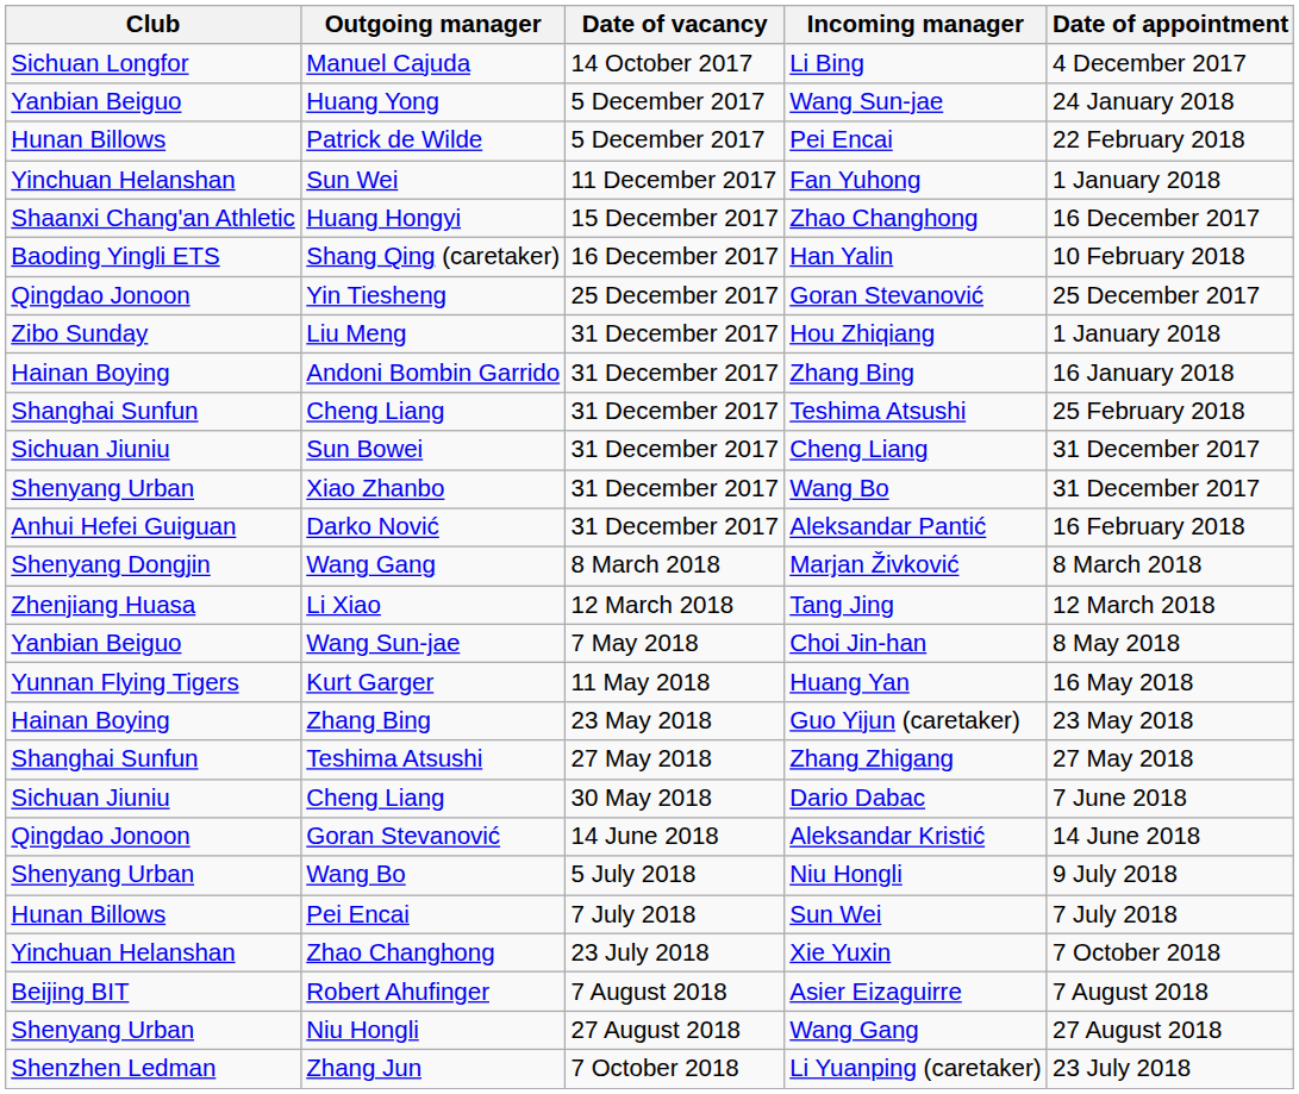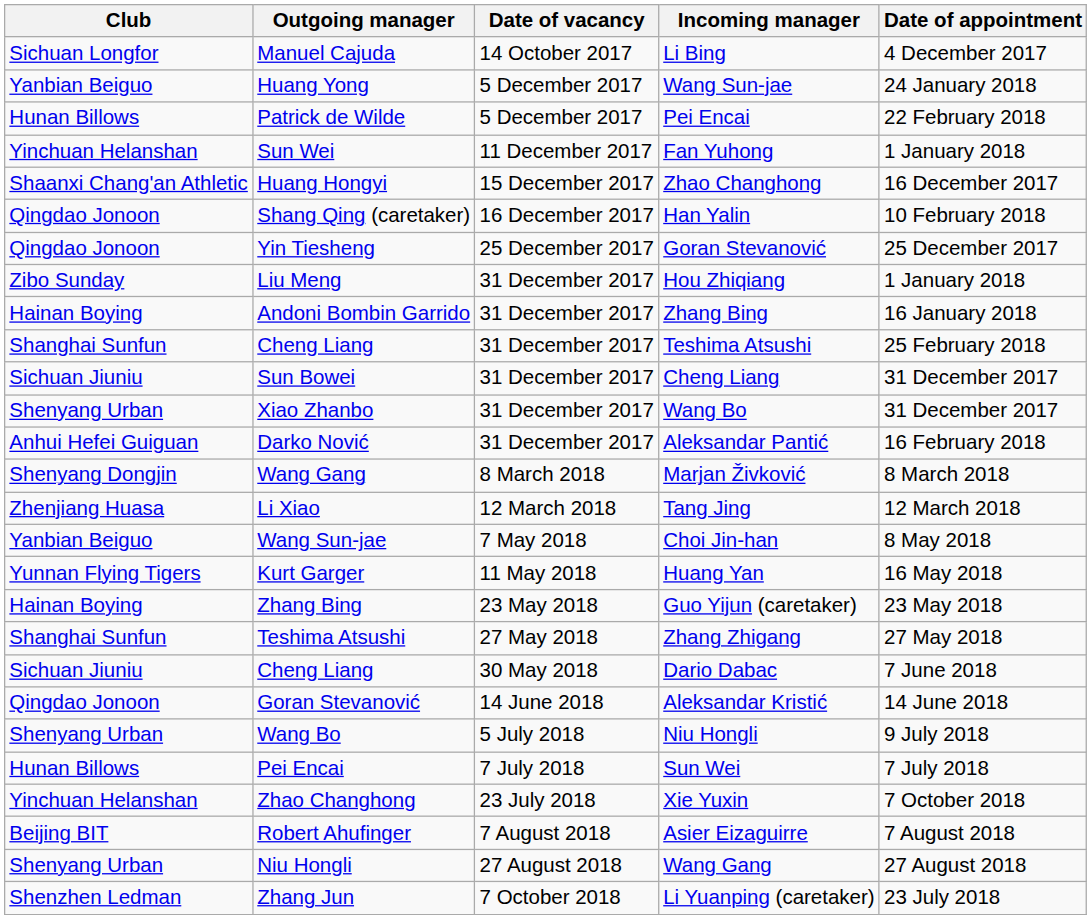Han Yalin | Club: Baoding Yingli ETS -> Qingdao Jonoon
